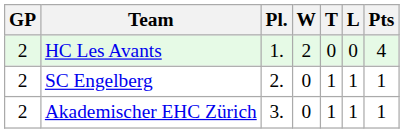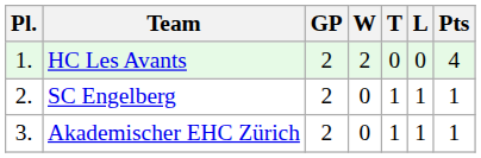columns swapped: Pl. <-> GP
